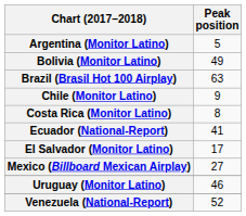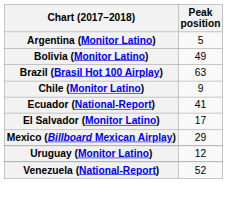- row: Costa Rica (Monitor Latino) | 8
Mexico (Billboard Mexican Airplay) | Peak position: 27 -> 29
Uruguay (Monitor Latino) | Peak position: 46 -> 12
